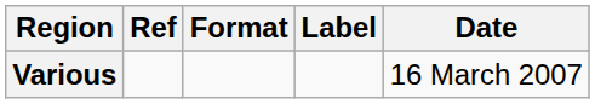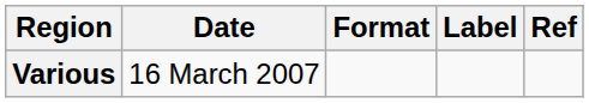columns swapped: Date <-> Ref
